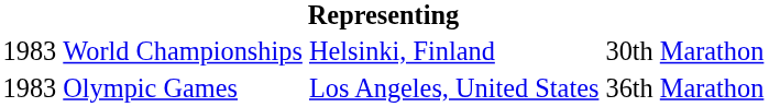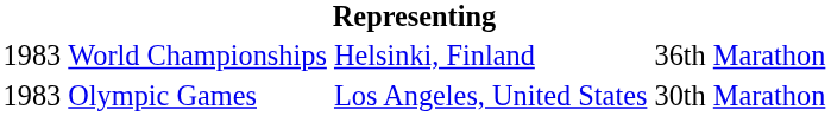World Championships | column 4: 30th -> 36th
Olympic Games | column 4: 36th -> 30th
